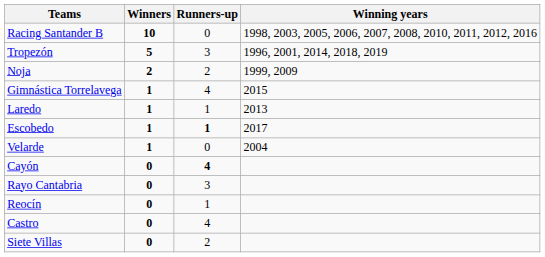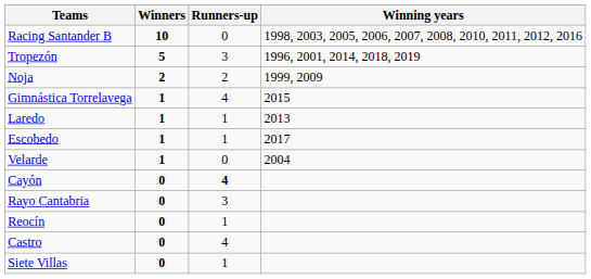Escobedo | Runners-up: bold -> normal
Siete Villas | Runners-up: 2 -> 1
